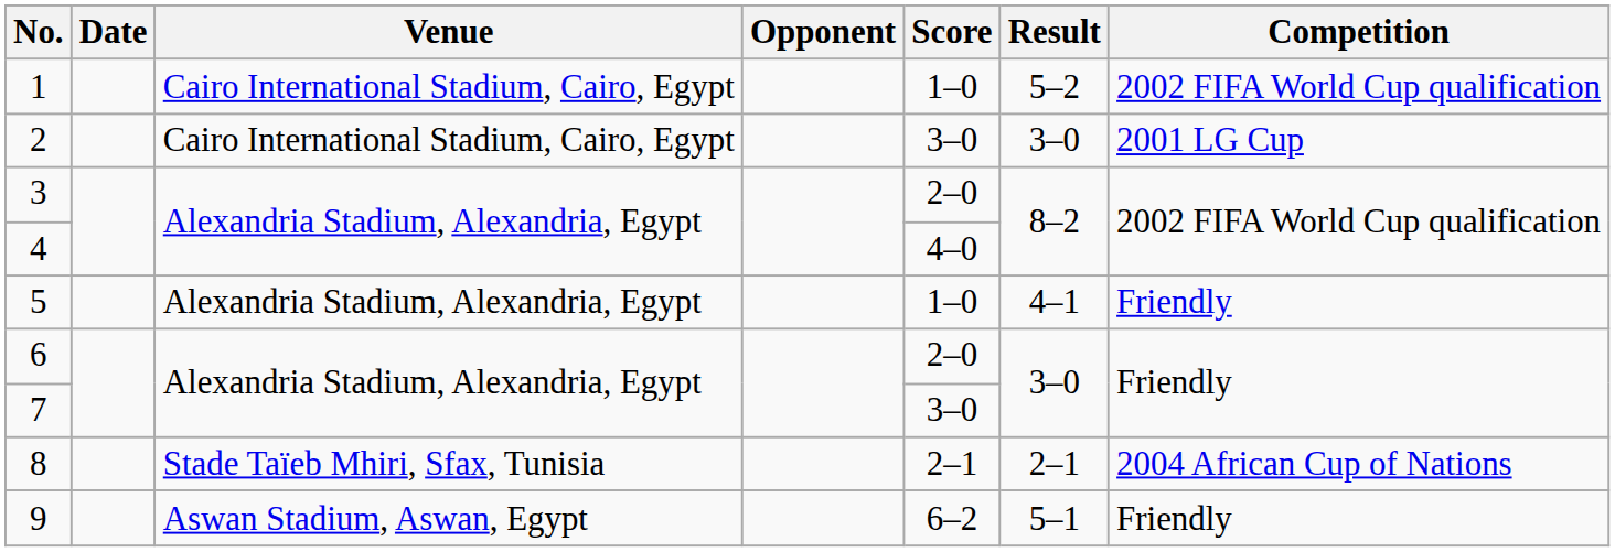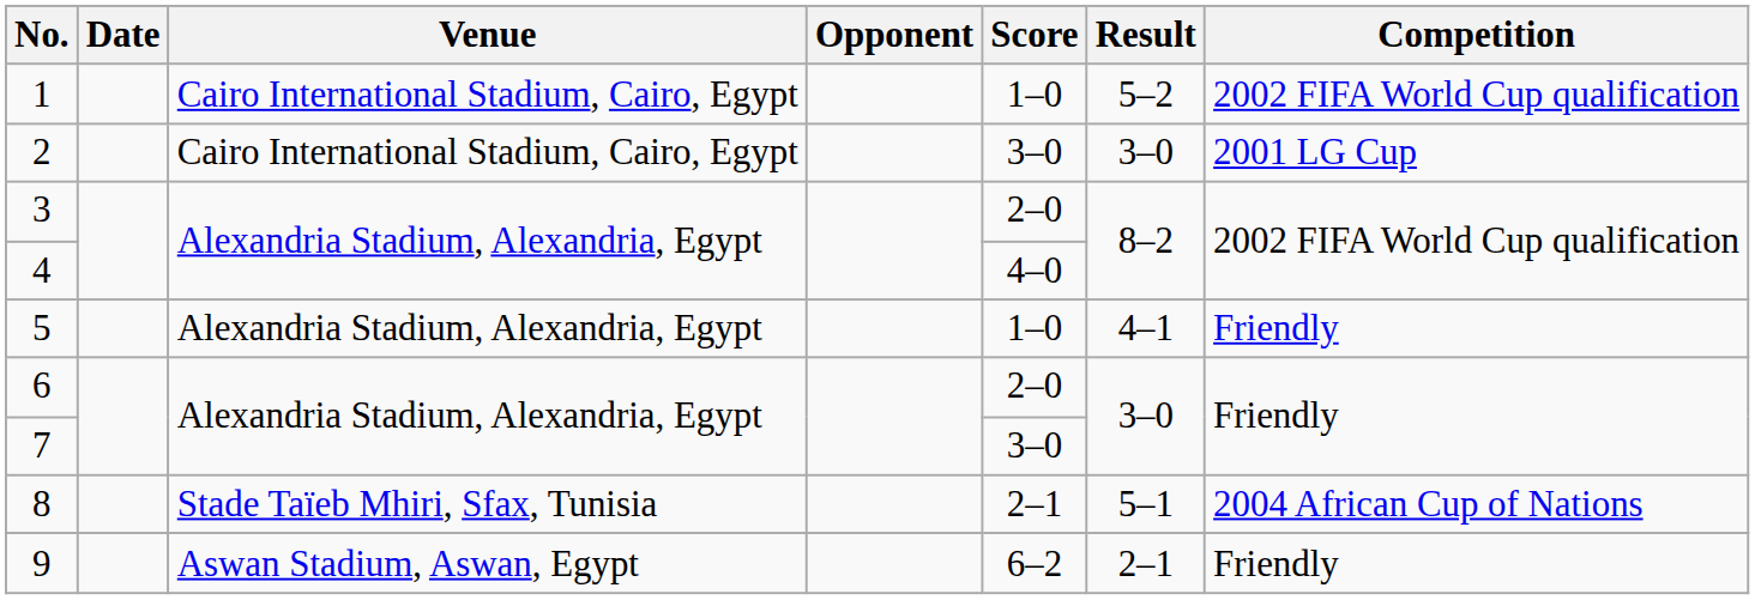8 | Result: 2–1 -> 5–1
9 | Result: 5–1 -> 2–1
